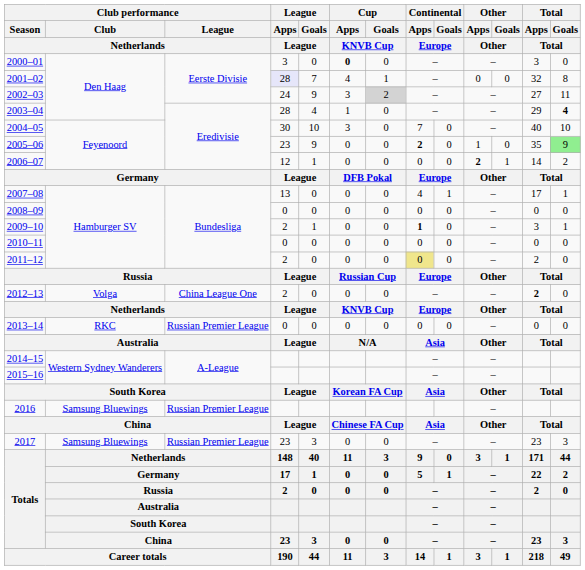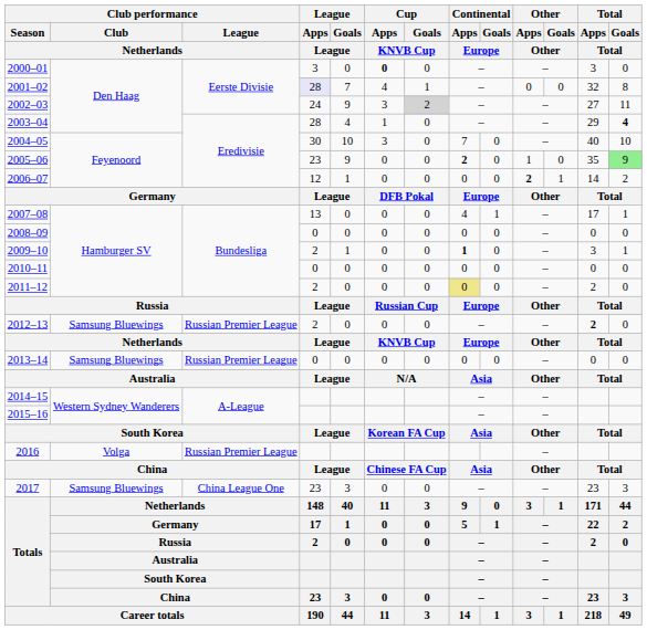2012–13 | Club performance / Club / Netherlands: Volga -> Samsung Bluewings
2012–13 | Club performance / League / Netherlands: China League One -> Russian Premier League
2013–14 | Club performance / Club / Netherlands: RKC -> Samsung Bluewings
2016 | Club performance / Club / Netherlands: Samsung Bluewings -> Volga
2017 | Club performance / League / Netherlands: Russian Premier League -> China League One
